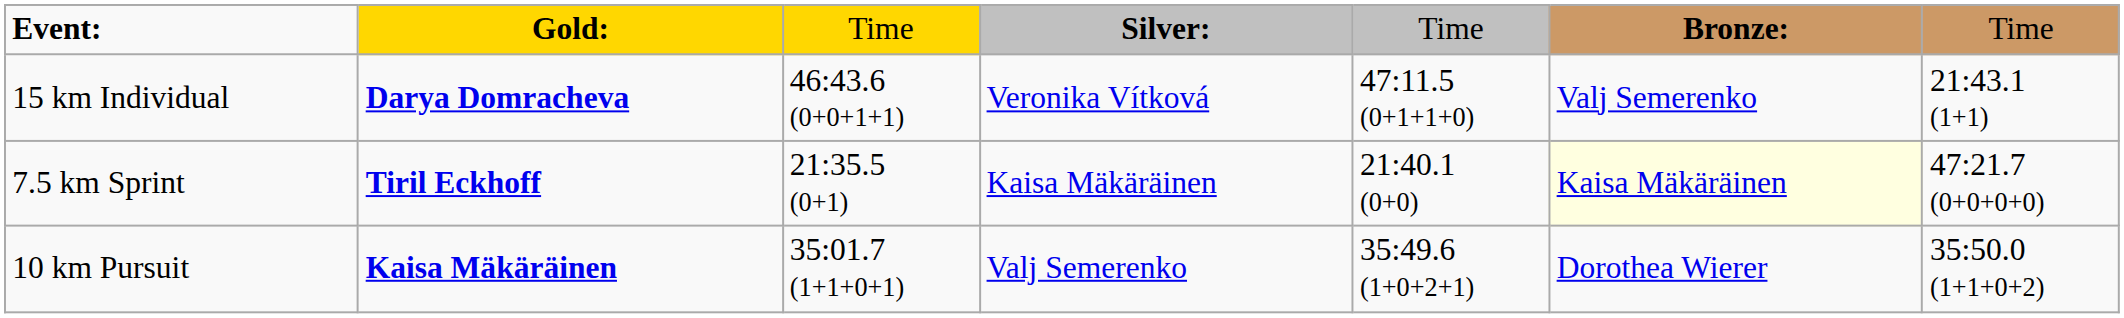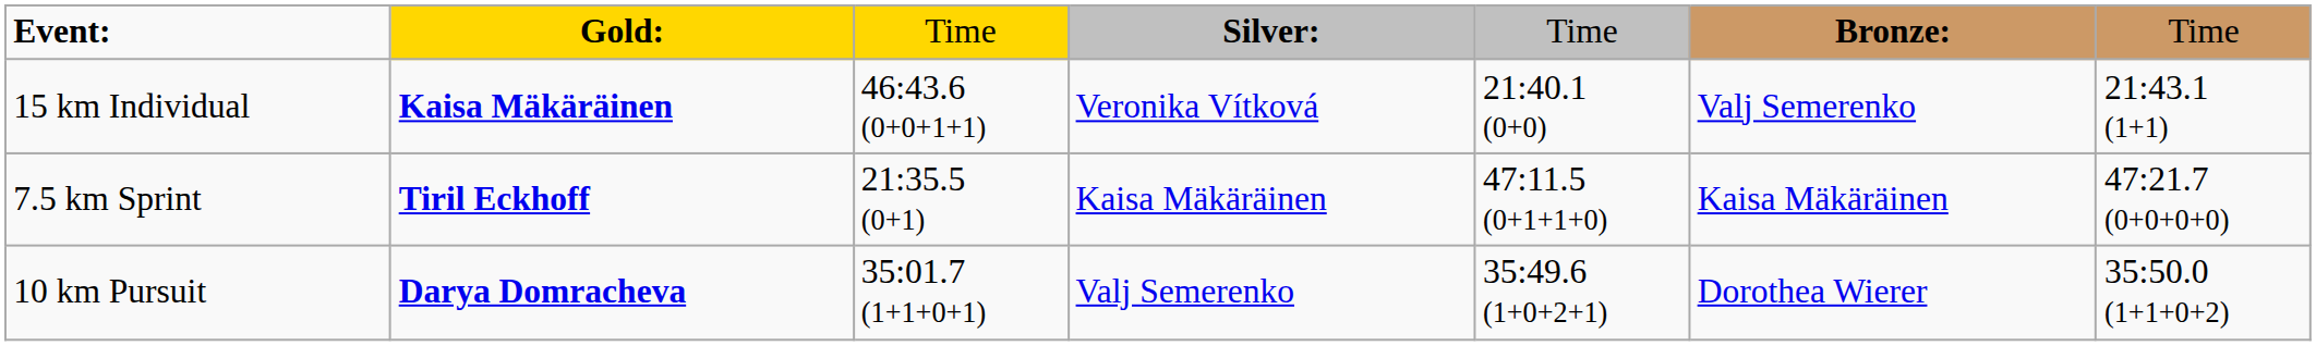15 km Individual | column 2: Darya Domracheva -> Kaisa Mäkäräinen
15 km Individual | column 5: 47:11.5 (0+1+1+0) -> 21:40.1 (0+0)
7.5 km Sprint | column 5: 21:40.1 (0+0) -> 47:11.5 (0+1+1+0)
7.5 km Sprint | column 6: lightyellow background -> no background
10 km Pursuit | column 2: Kaisa Mäkäräinen -> Darya Domracheva
